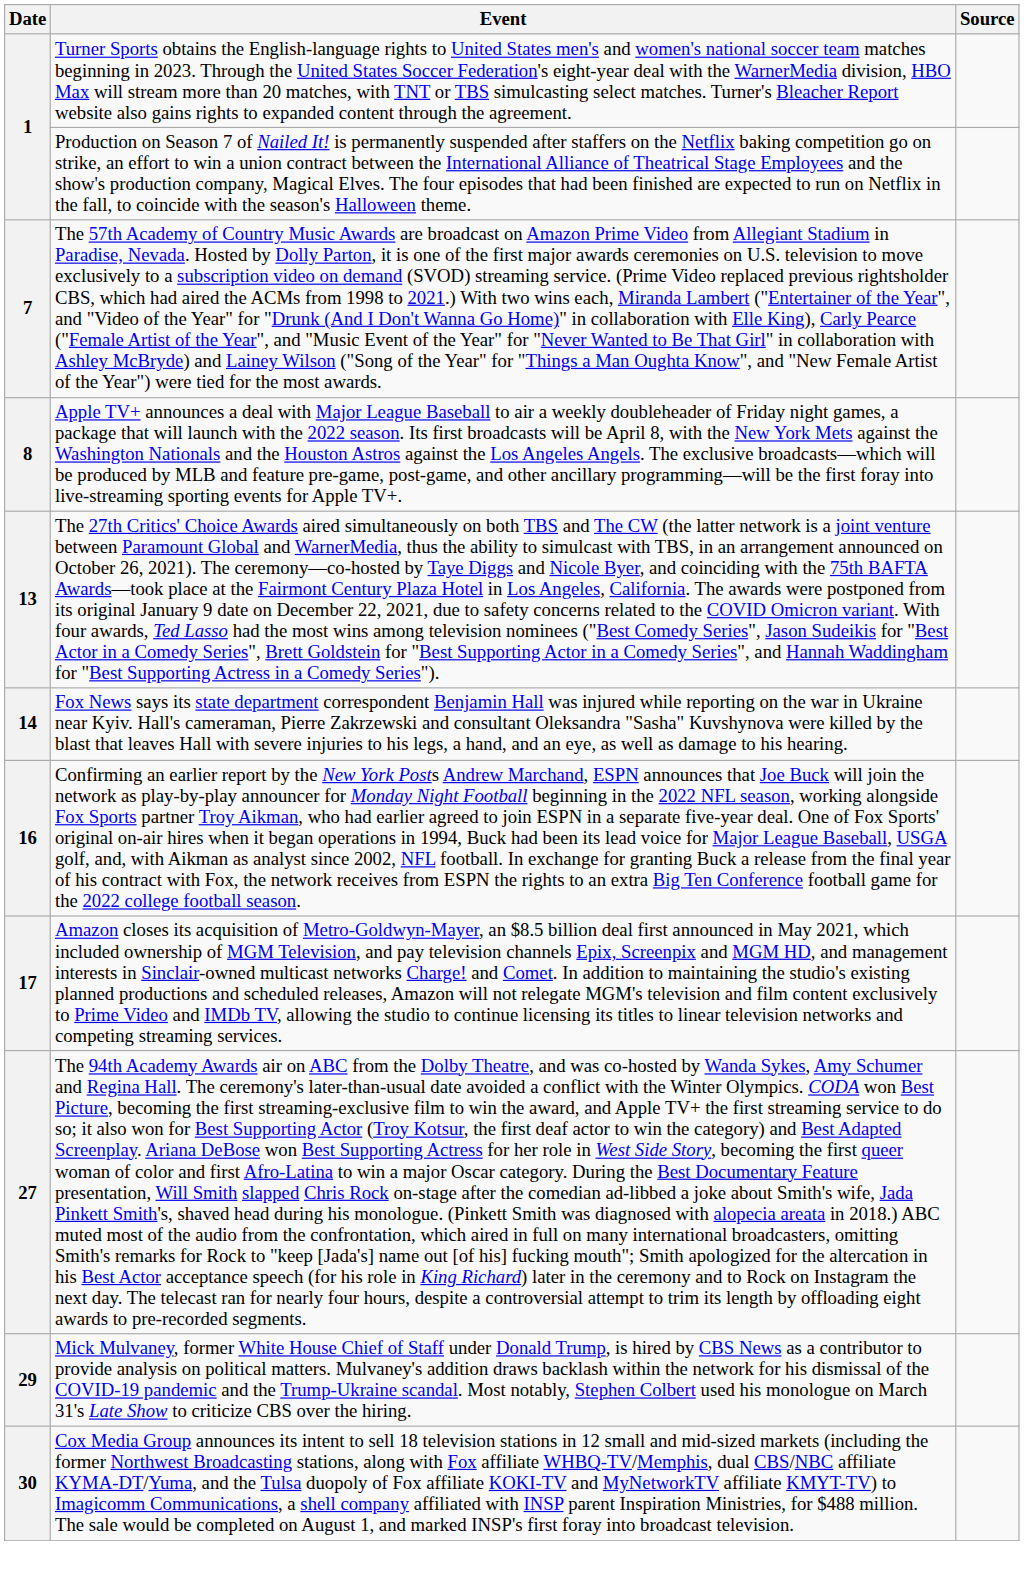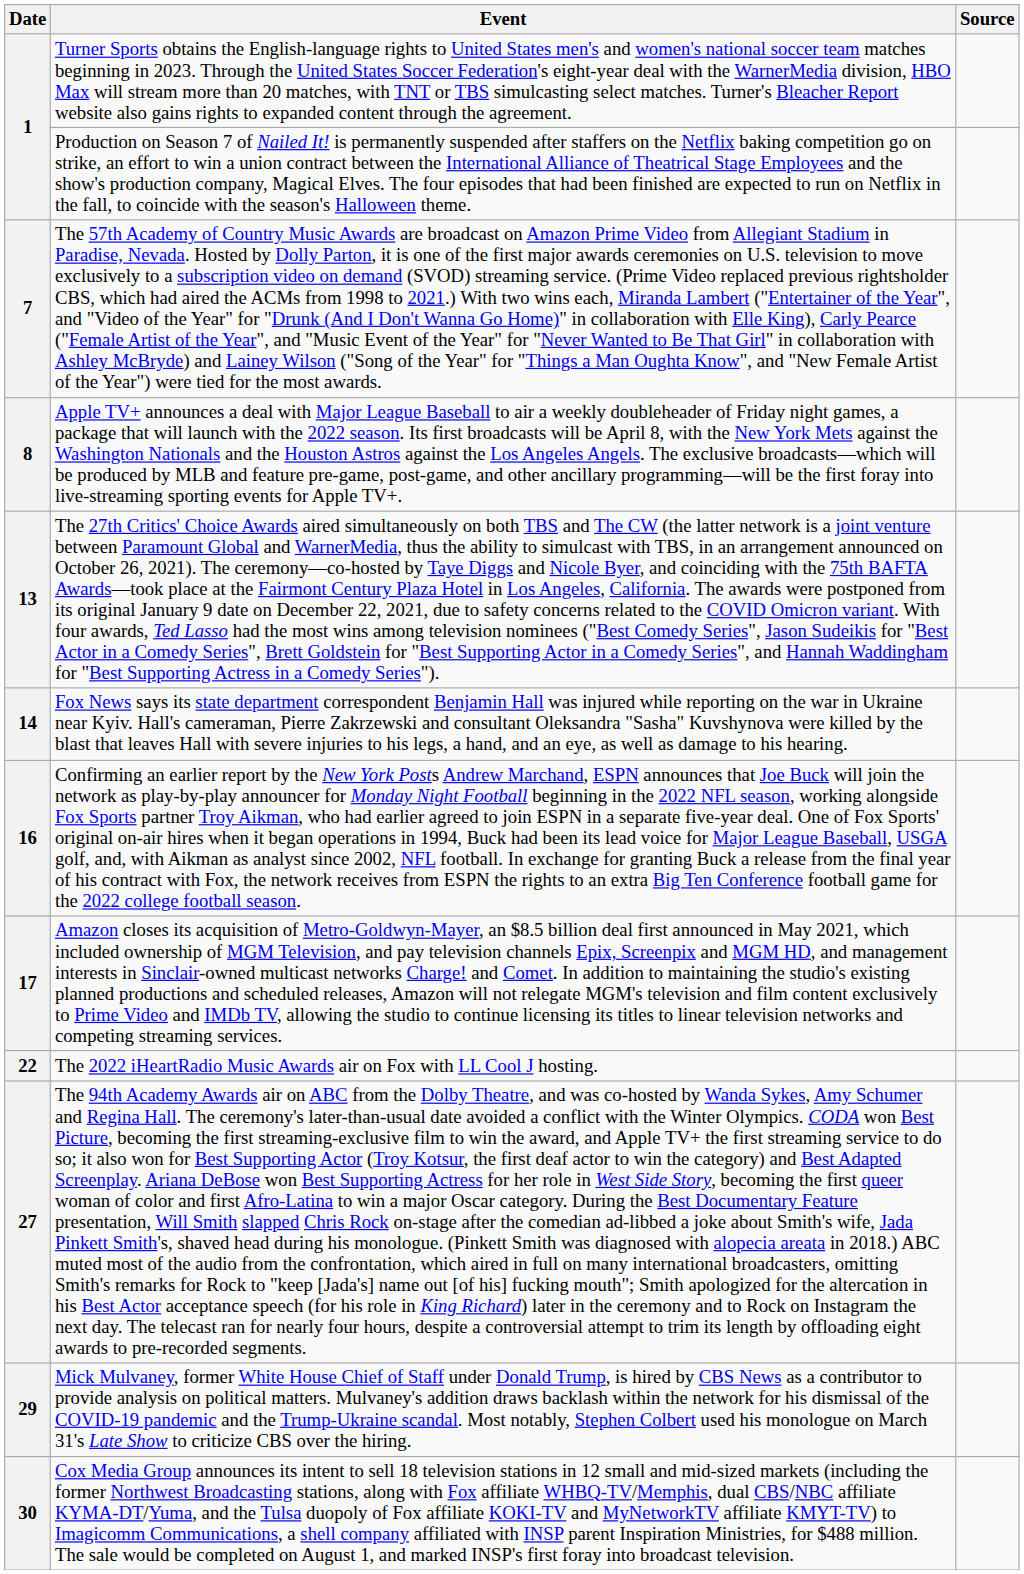+ row: 22 | The 2022 iHeartRadio Music Awards air on Fox with LL Cool J hosting.
